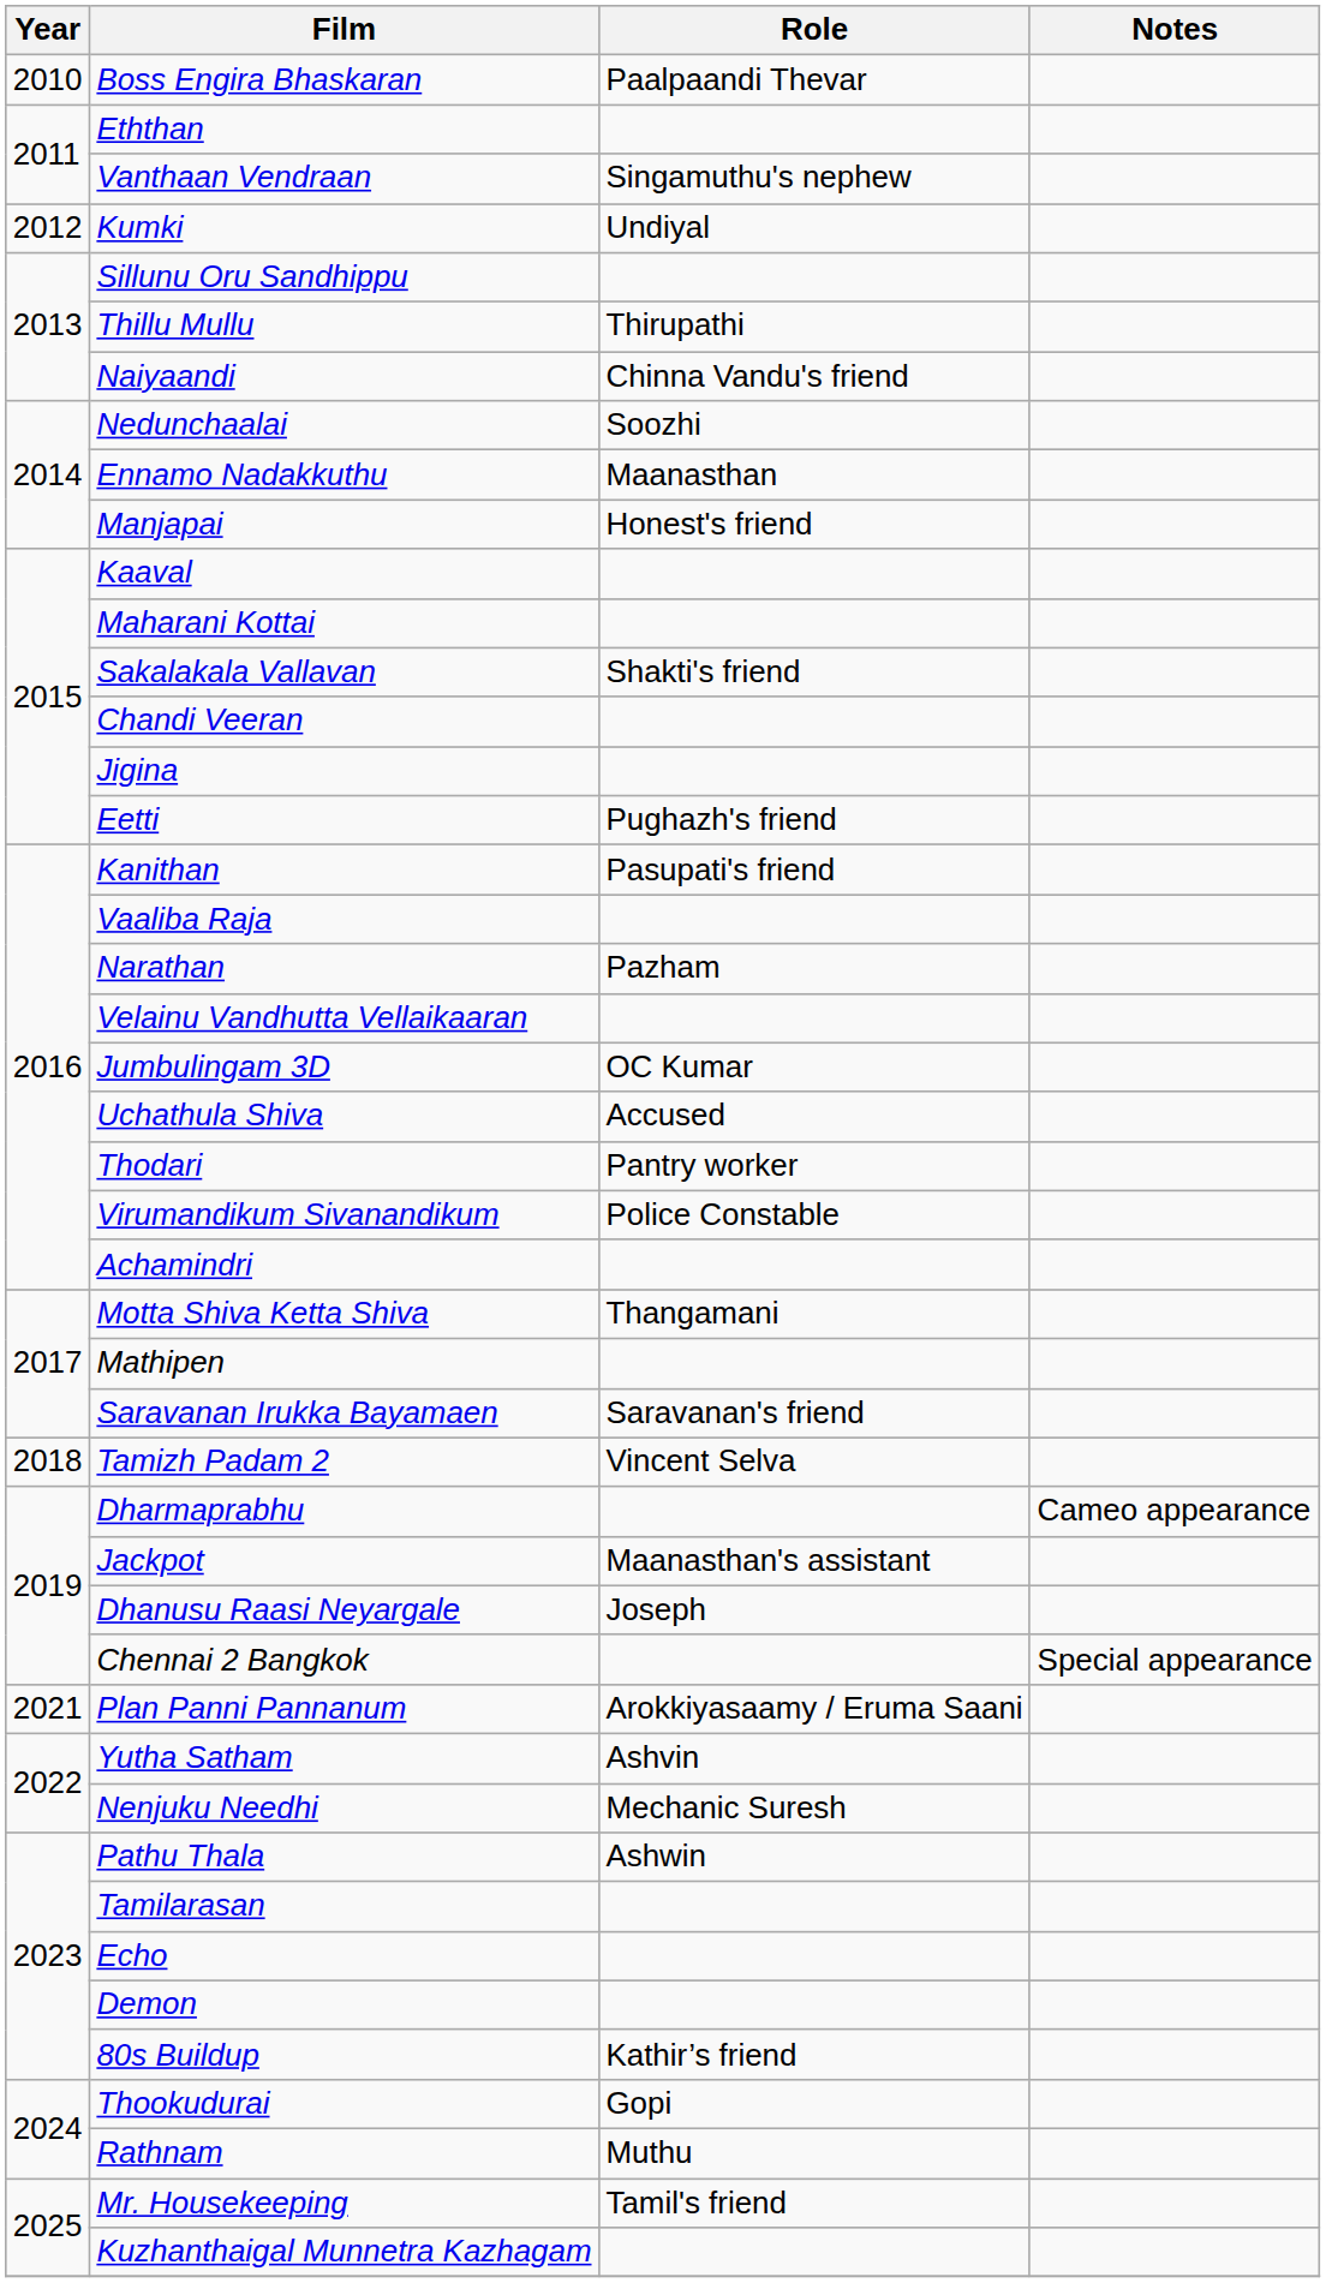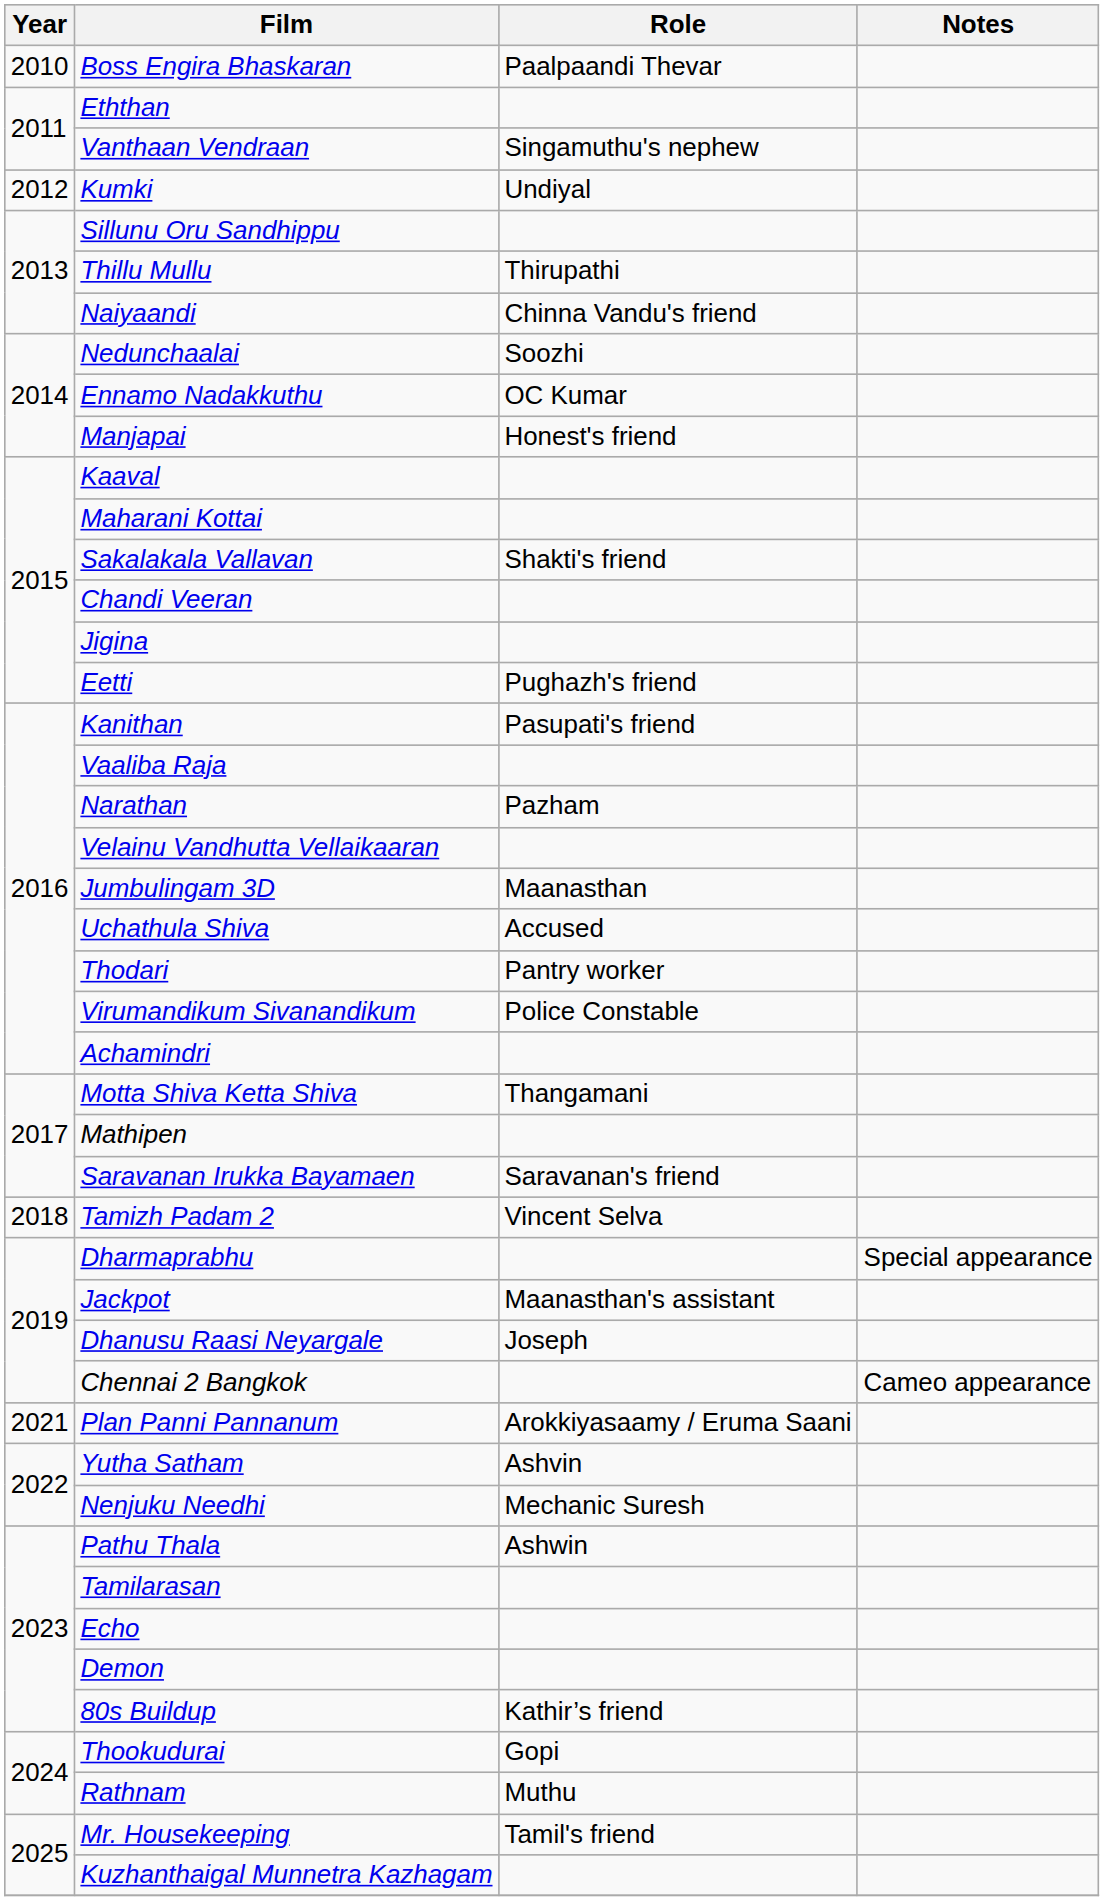Ennamo Nadakkuthu | Role: Maanasthan -> OC Kumar
Jumbulingam 3D | Role: OC Kumar -> Maanasthan
Dharmaprabhu | Notes: Cameo appearance -> Special appearance
Chennai 2 Bangkok | Notes: Special appearance -> Cameo appearance
